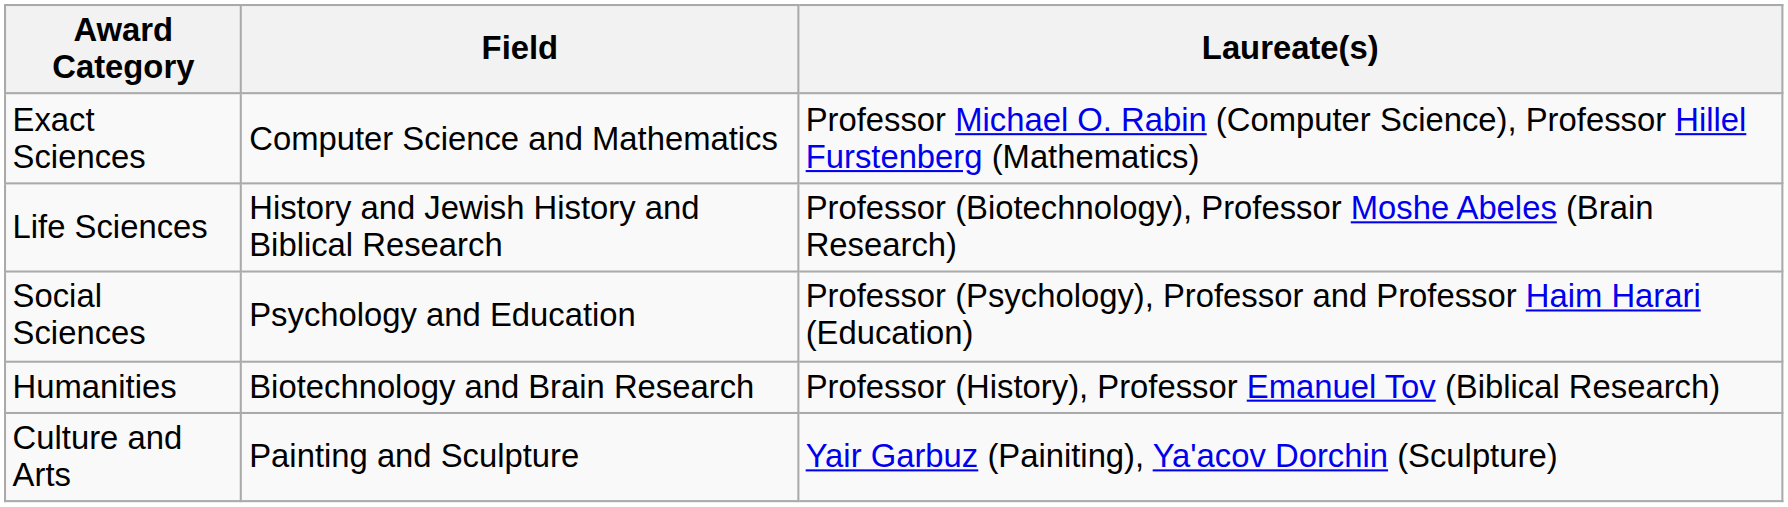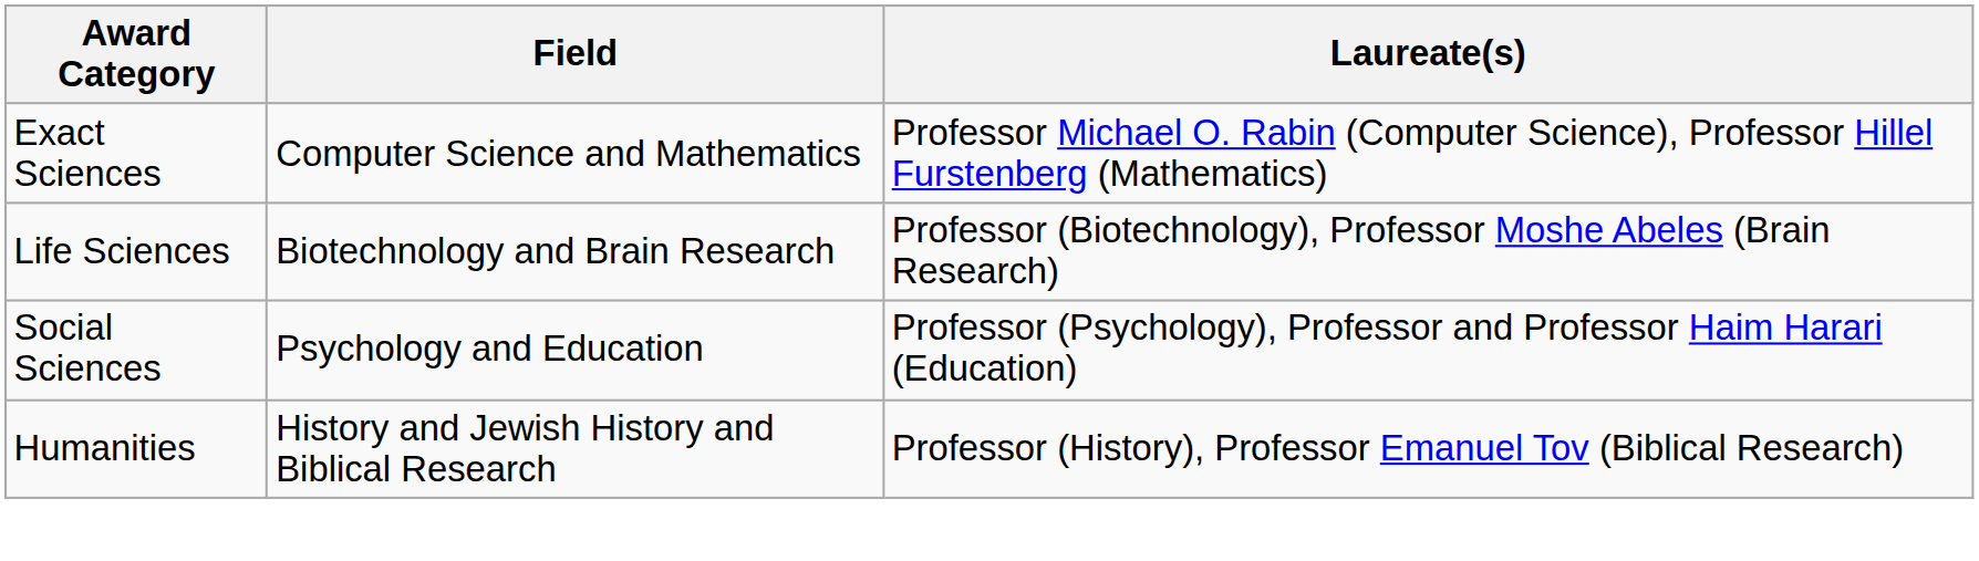Life Sciences | Field: History and Jewish History and Biblical Research -> Biotechnology and Brain Research
Humanities | Field: Biotechnology and Brain Research -> History and Jewish History and Biblical Research
- row: Culture and Arts | Painting and Sculpture | Yair Garbuz (Painiting), Ya'acov Dorchin (Sculpture)
